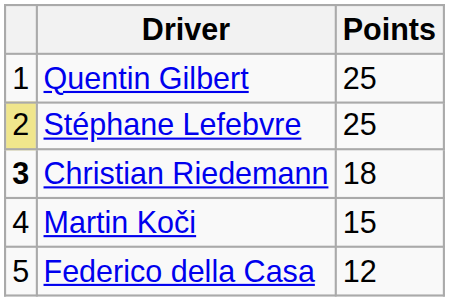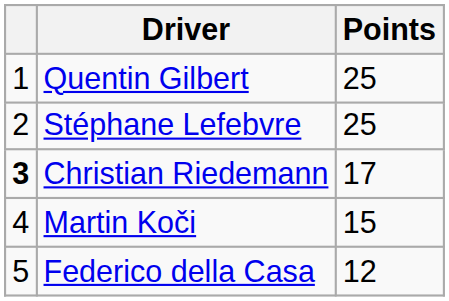Stéphane Lefebvre | column 1: khaki background -> no background
Christian Riedemann | Points: 18 -> 17
